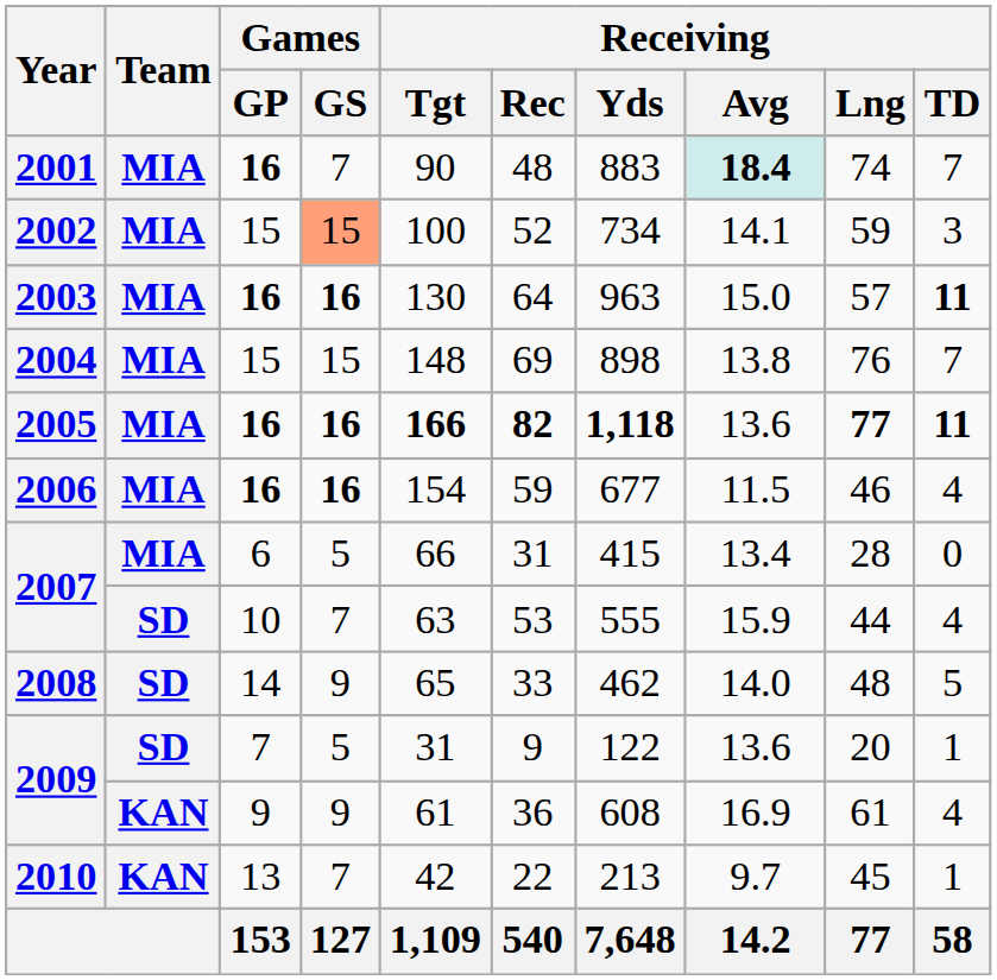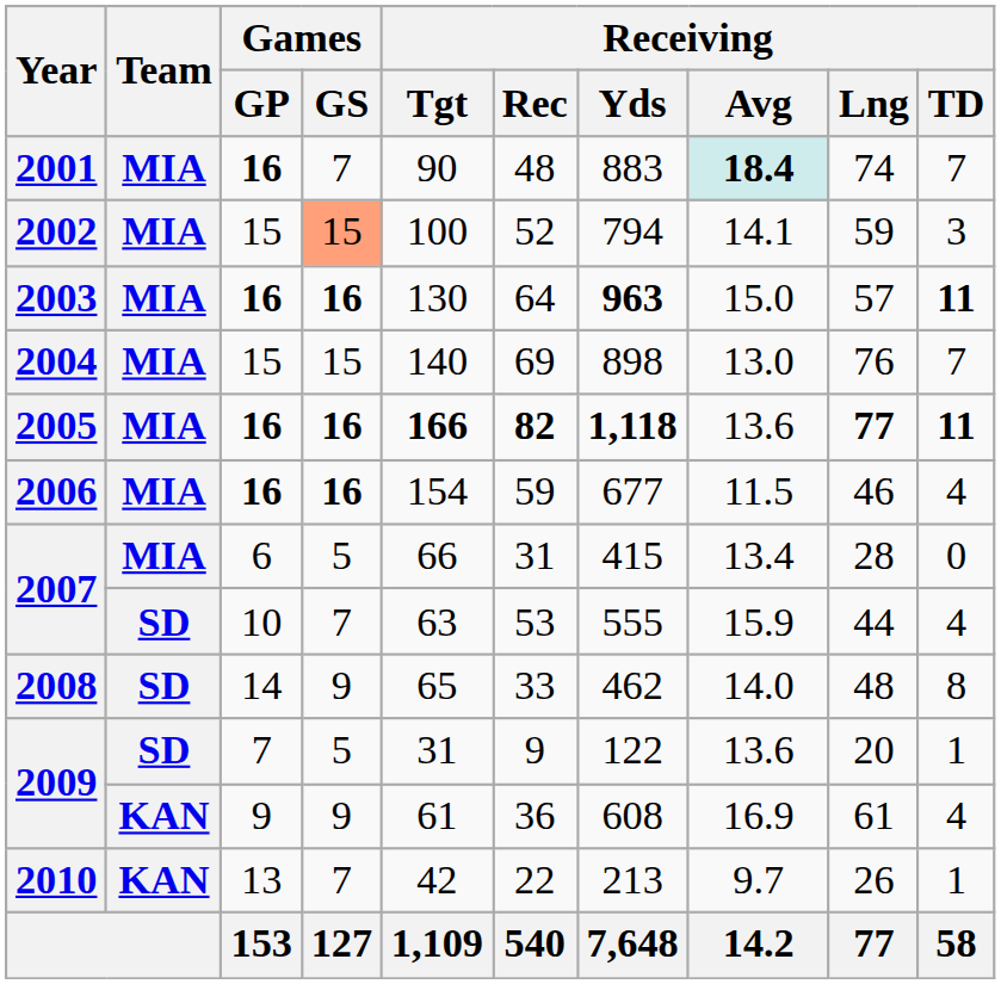2002 | Receiving / Yds: 734 -> 794
2003 | Receiving / Yds: normal -> bold
2004 | Receiving / Tgt: 148 -> 140
2004 | Receiving / Avg: 13.8 -> 13.0
2008 | Receiving / TD: 5 -> 8
2010 | Receiving / Lng: 45 -> 26
